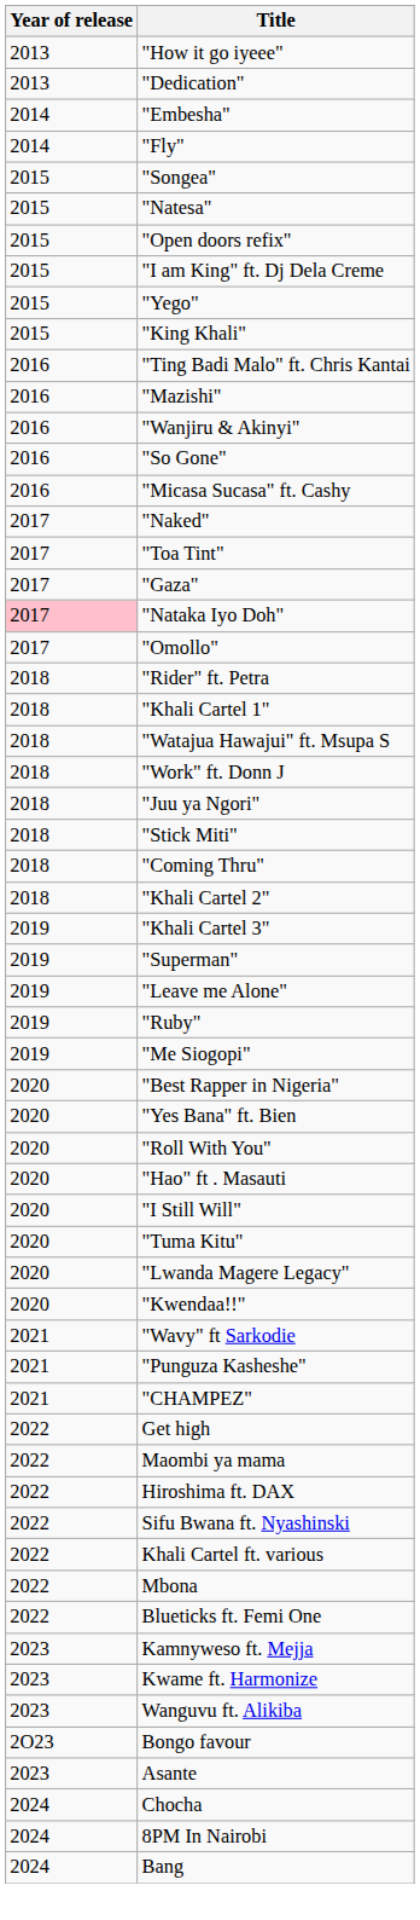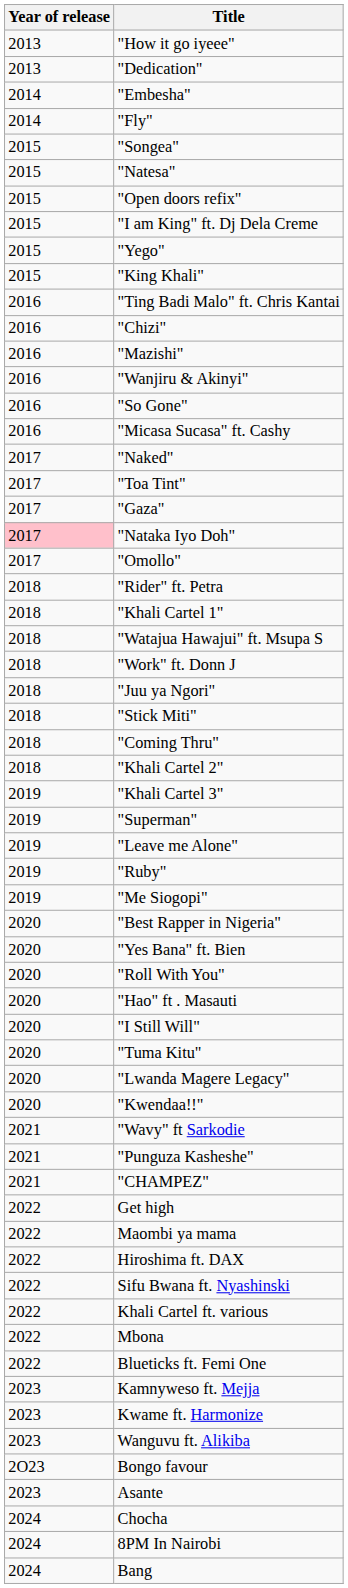+ row: 2016 | "Chizi"
